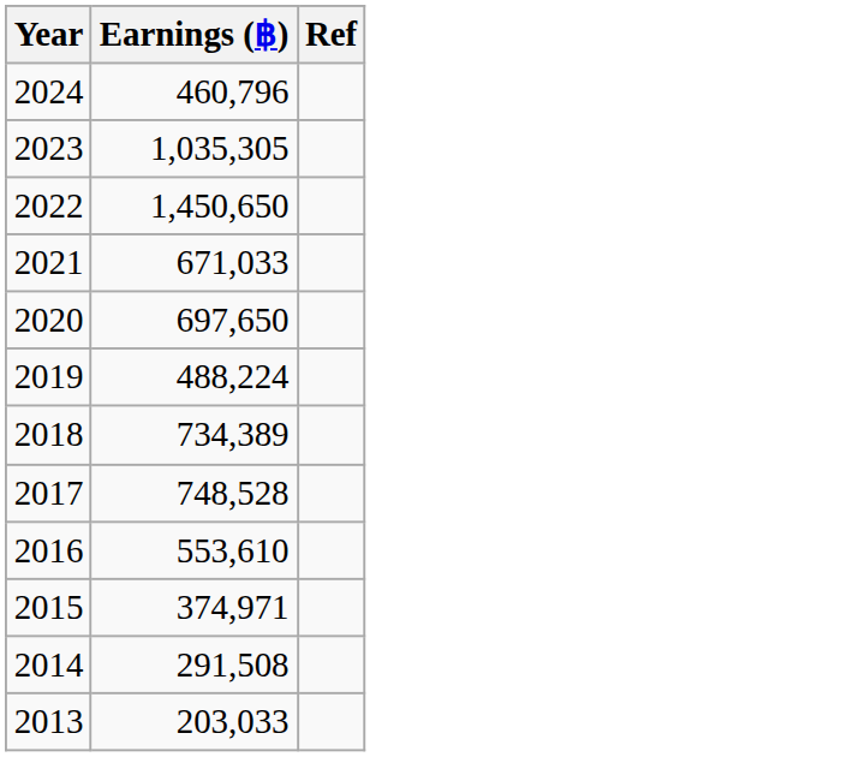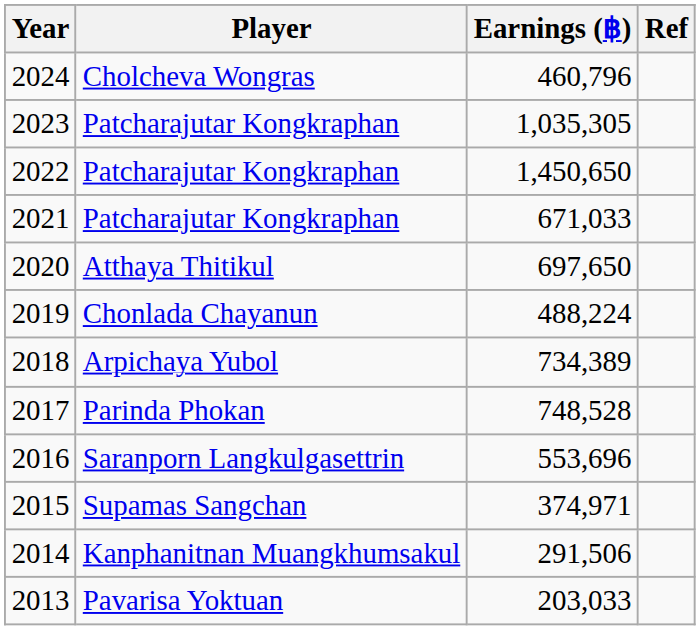+ column: Player | Cholcheva Wongras | Patcharajutar Kongkraphan | Patcharajutar Kongkraphan | Patcharajutar Kongkraphan | Atthaya Thitikul | Chonlada Chayanun | Arpichaya Yubol | Parinda Phokan | Saranporn Langkulgasettrin | Supamas Sangchan | Kanphanitnan Muangkhumsakul | Pavarisa Yoktuan
2016 | Earnings (฿): 553,610 -> 553,696
2014 | Earnings (฿): 291,508 -> 291,506
